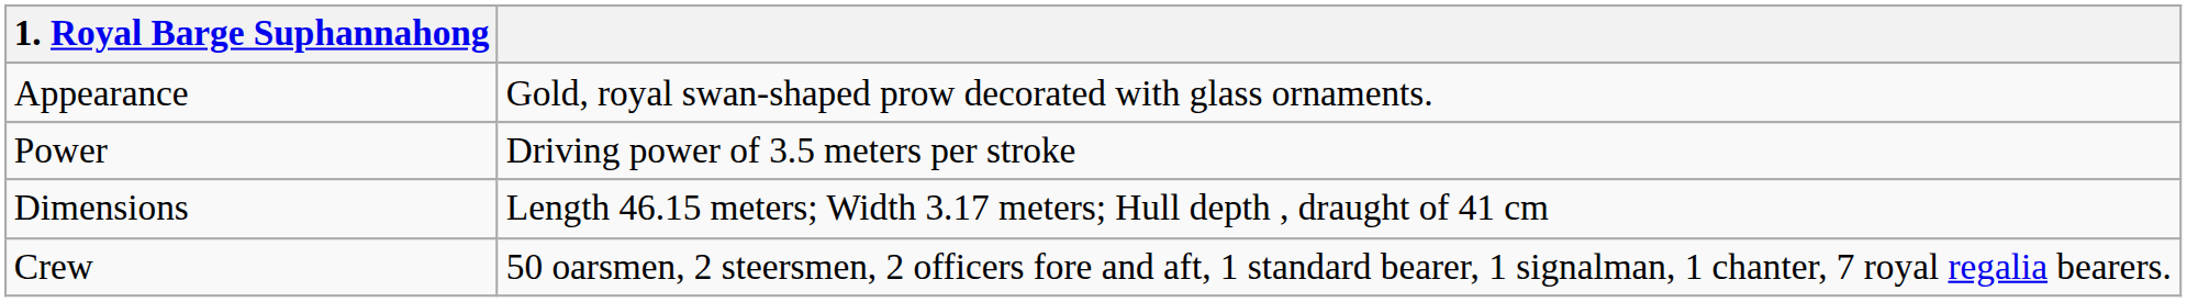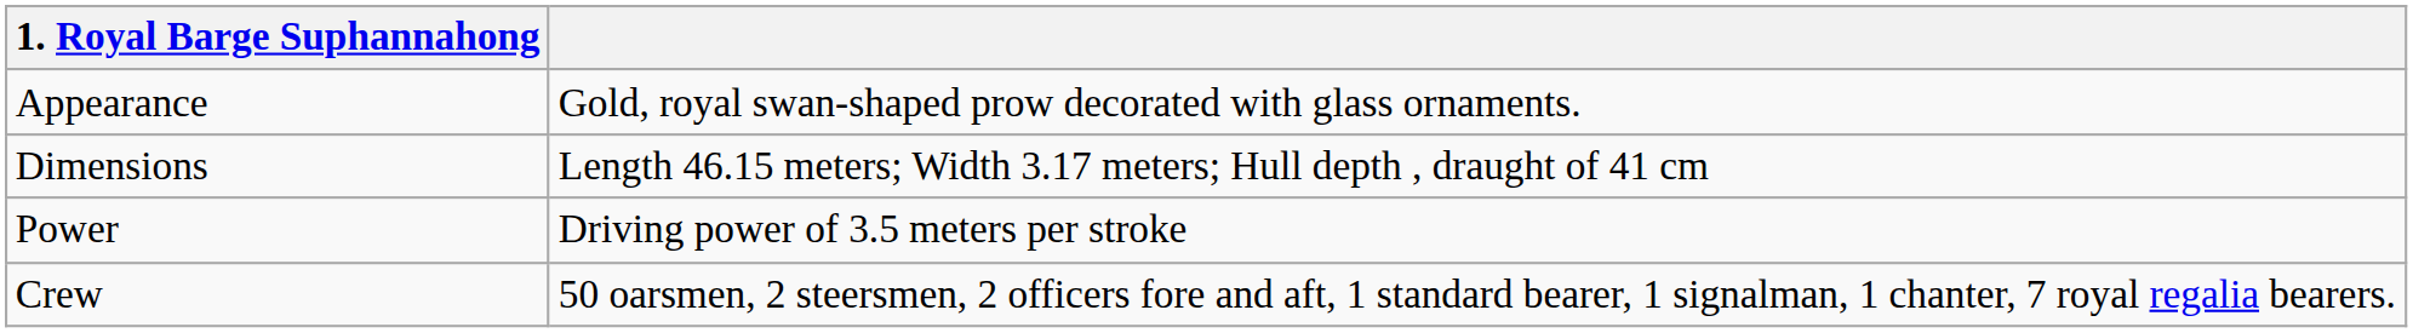rows swapped: Dimensions <-> Power
